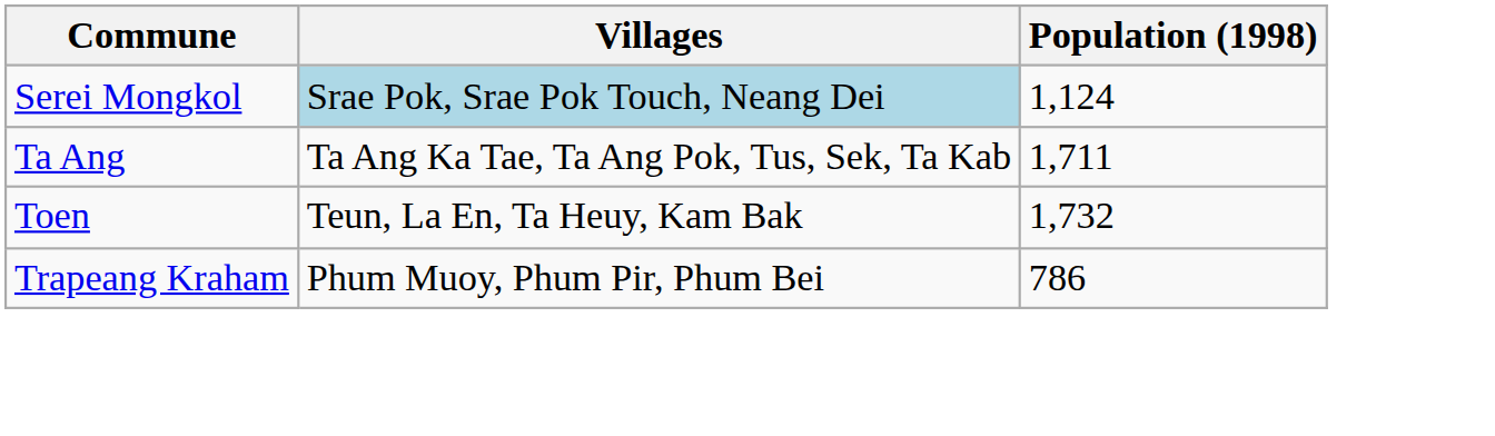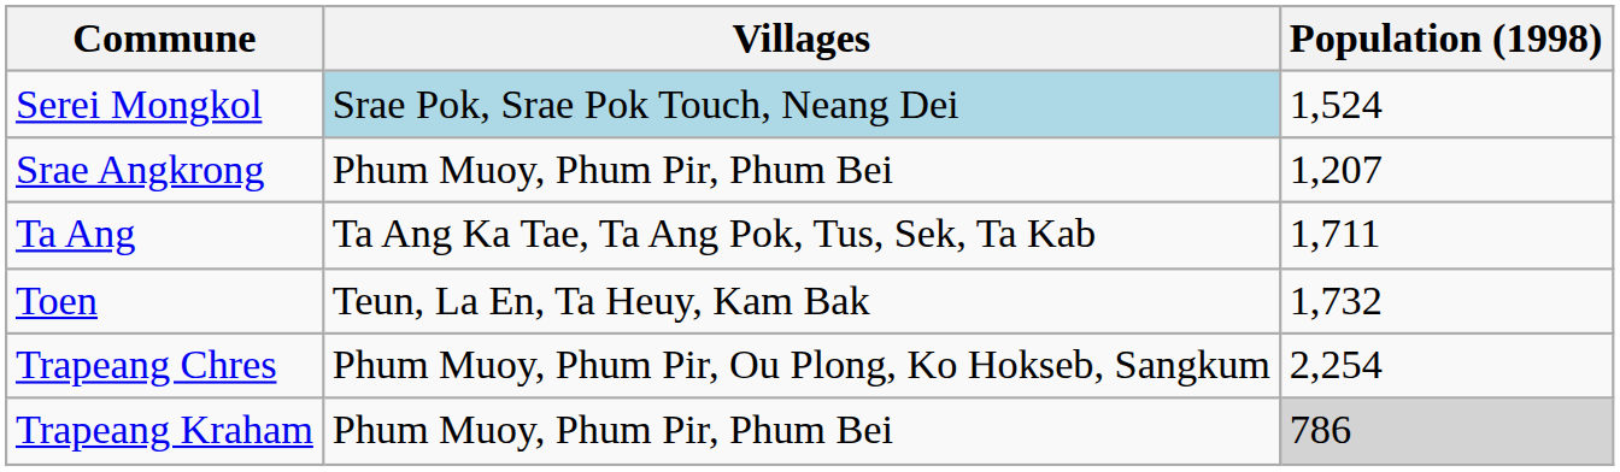Serei Mongkol | Population (1998): 1,124 -> 1,524
+ row: Srae Angkrong | Phum Muoy, Phum Pir, Phum Bei | 1,207
+ row: Trapeang Chres | Phum Muoy, Phum Pir, Ou Plong, Ko Hokseb, Sangkum | 2,254
Trapeang Kraham | Population (1998): no background -> lightgrey background
